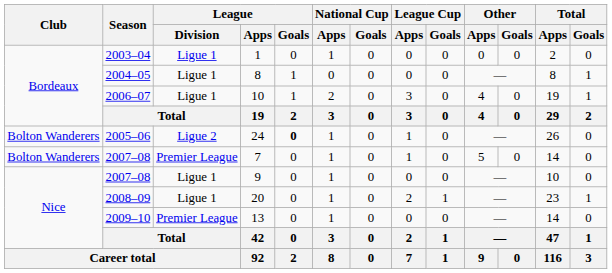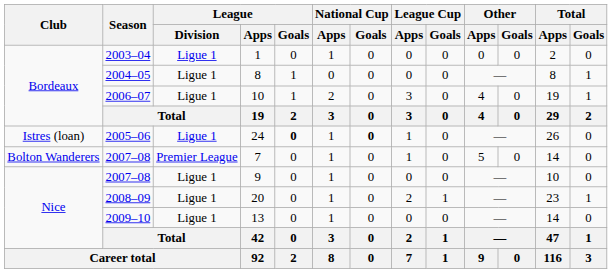24 | Club: Bolton Wanderers -> Istres (loan)
24 | League / Division: Ligue 2 -> Ligue 1
24 | National Cup / Goals: normal -> bold
13 | League / Division: Premier League -> Ligue 1
